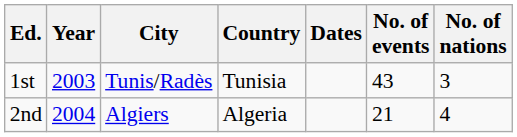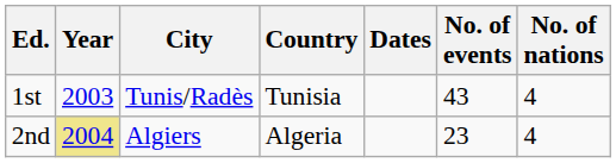1st | No. of nations: 3 -> 4
2nd | Year: no background -> khaki background
2nd | No. of events: 21 -> 23
